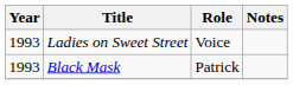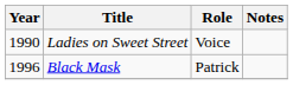Ladies on Sweet Street | Year: 1993 -> 1990
Black Mask | Year: 1993 -> 1996
